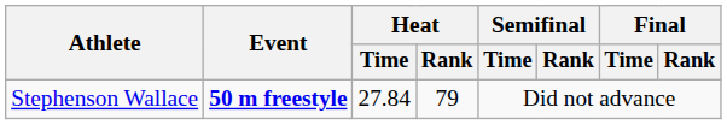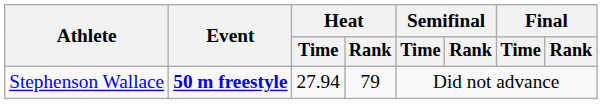Stephenson Wallace | Heat / Time: 27.84 -> 27.94
